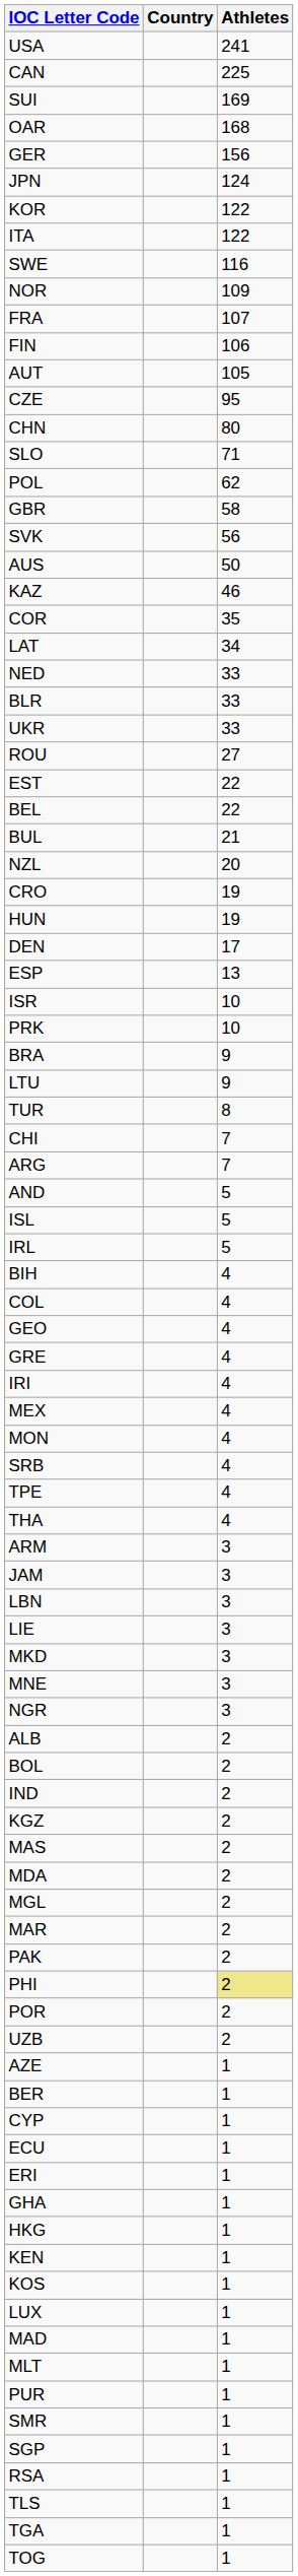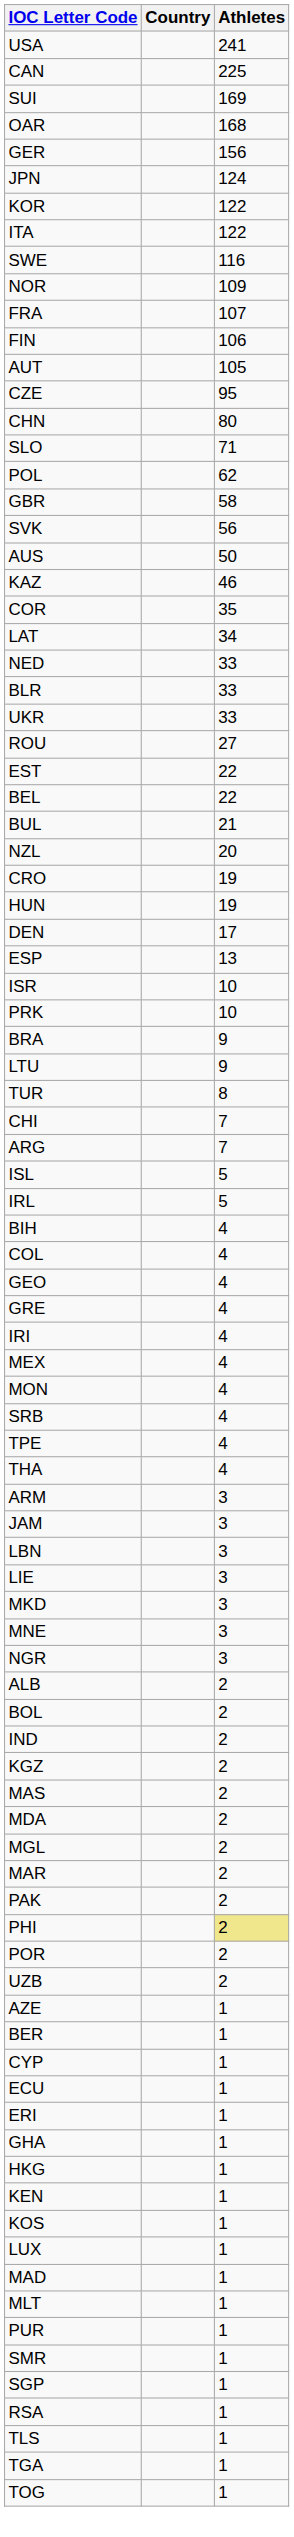- row: AND | 5
